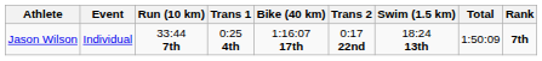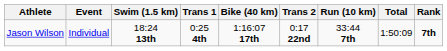columns swapped: Swim (1.5 km) <-> Run (10 km)
